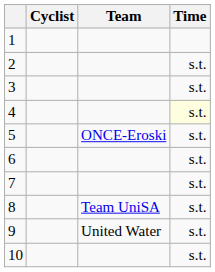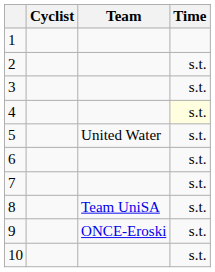5 | Team: ONCE-Eroski -> United Water
9 | Team: United Water -> ONCE-Eroski
